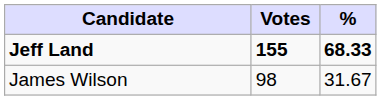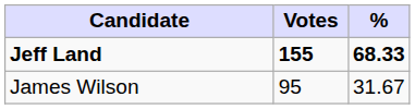James Wilson | Votes: 98 -> 95
